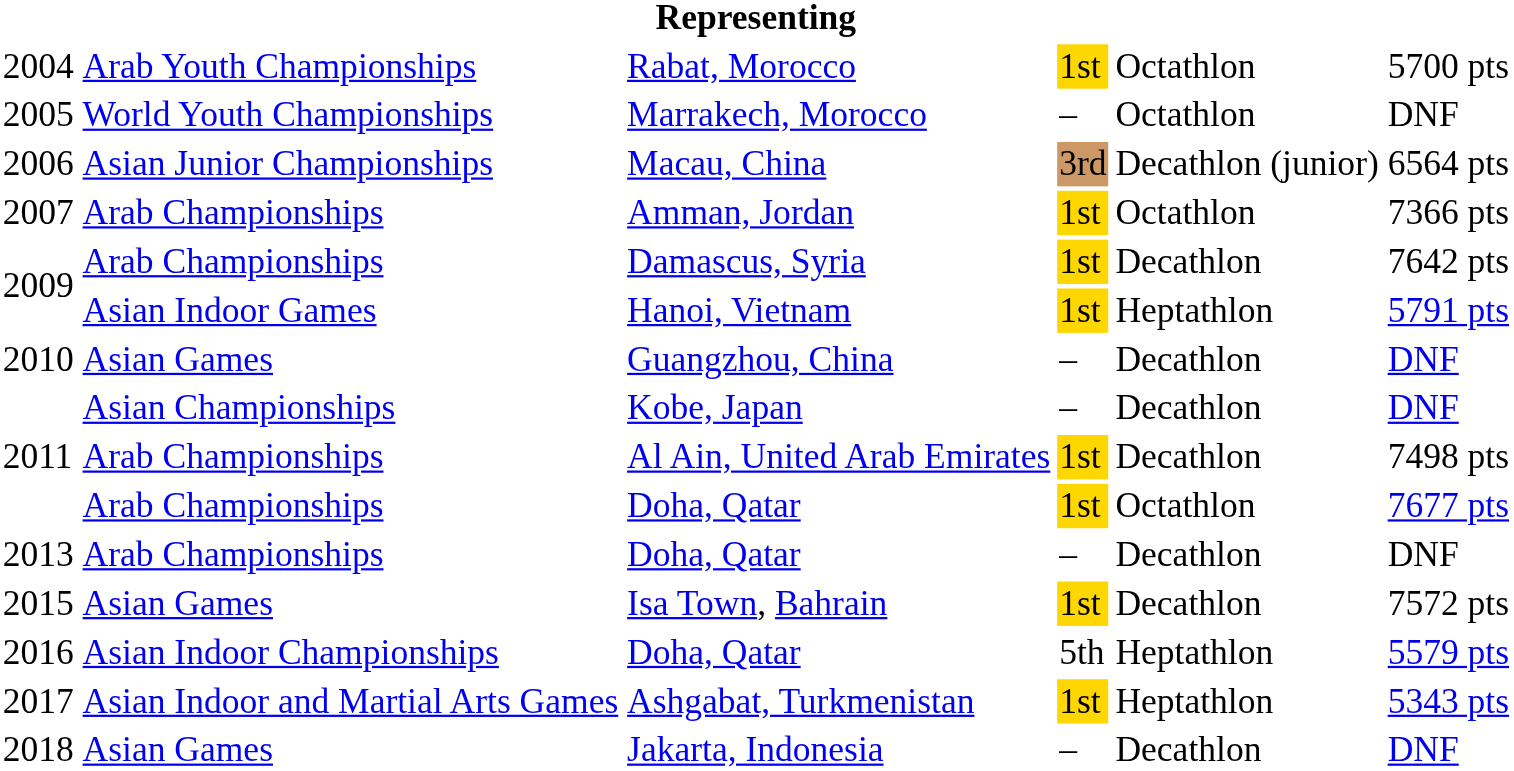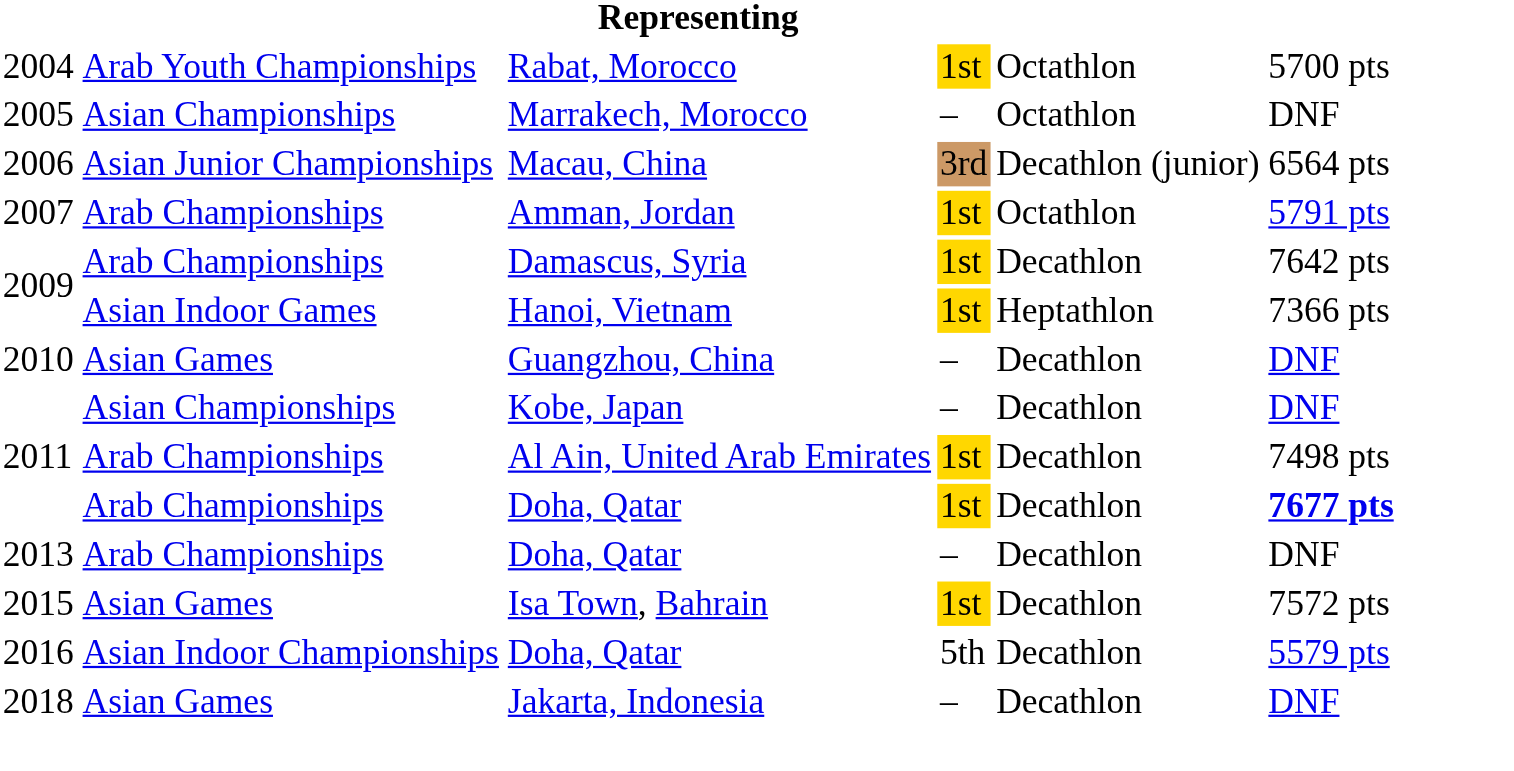Marrakech, Morocco | column 2: World Youth Championships -> Asian Championships
Amman, Jordan | column 6: 7366 pts -> 5791 pts
Hanoi, Vietnam | column 6: 5791 pts -> 7366 pts
2011 / Doha, Qatar | column 5: Octathlon -> Decathlon
2011 / Doha, Qatar | column 6: normal -> bold
2016 / Doha, Qatar | column 5: Heptathlon -> Decathlon
- row: 2017 | Asian Indoor and Martial Arts Games | Ashgabat, Turkmenistan | 1st | Heptathlon | 5343 pts
